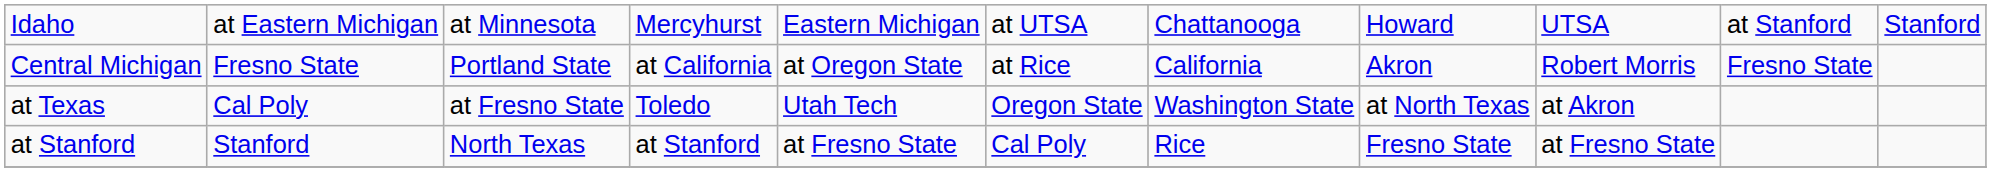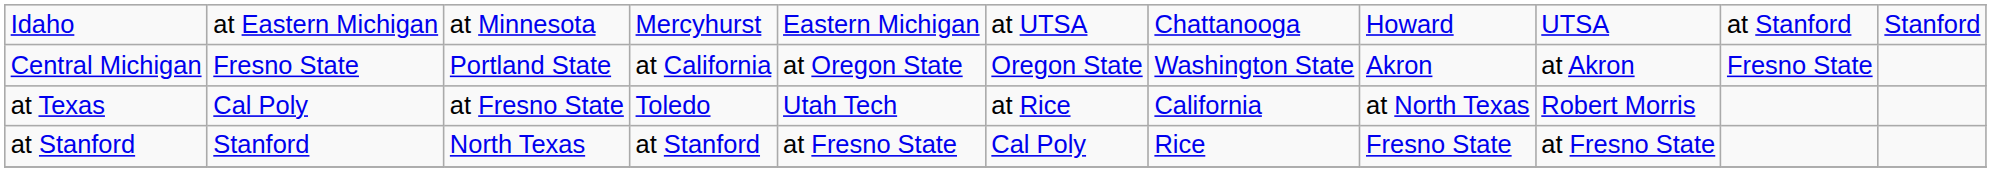Central Michigan | column 6: at Rice -> Oregon State
Central Michigan | column 7: California -> Washington State
Central Michigan | column 9: Robert Morris -> at Akron
at Texas | column 6: Oregon State -> at Rice
at Texas | column 7: Washington State -> California
at Texas | column 9: at Akron -> Robert Morris
